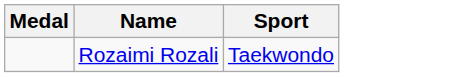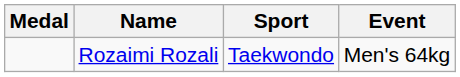+ column: Event | Men's 64kg
